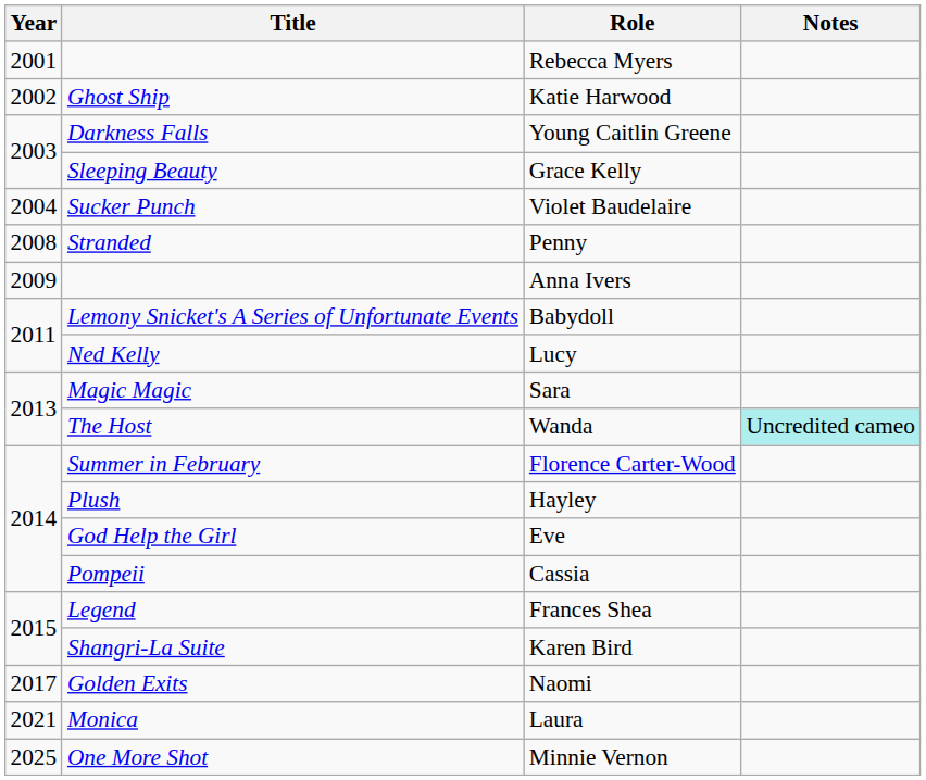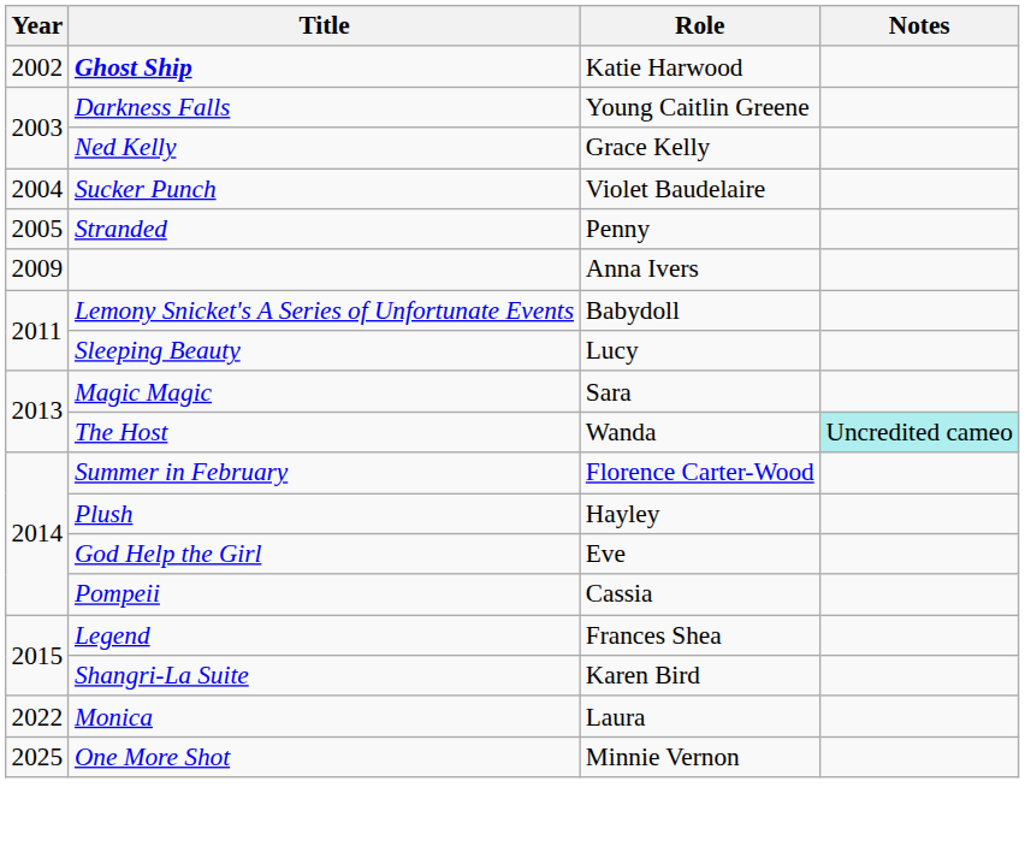- row: 2001 | Rebecca Myers
Katie Harwood | Title: normal -> bold
Grace Kelly | Title: Sleeping Beauty -> Ned Kelly
Penny | Year: 2008 -> 2005
Lucy | Title: Ned Kelly -> Sleeping Beauty
- row: 2017 | Golden Exits | Naomi
Laura | Year: 2021 -> 2022
